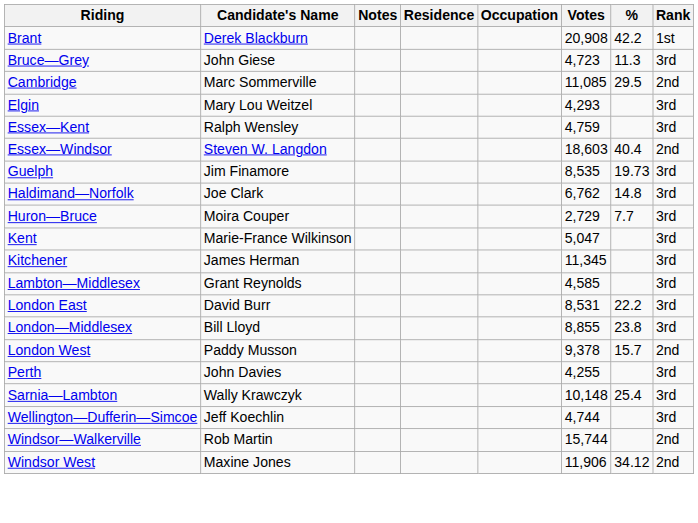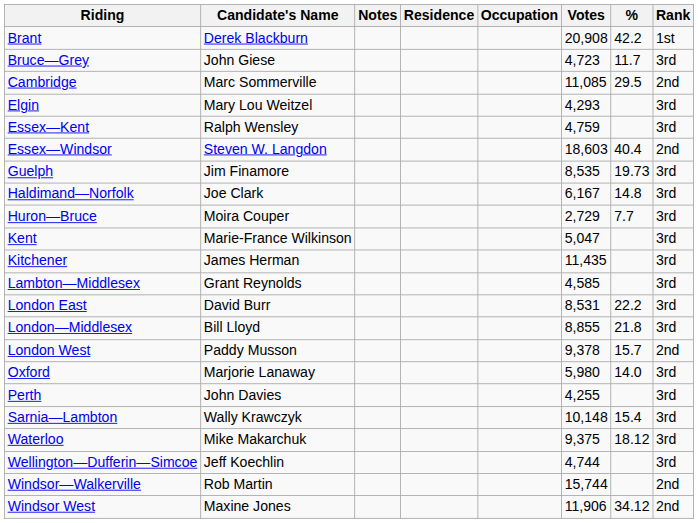Bruce—Grey | %: 11.3 -> 11.7
Haldimand—Norfolk | Votes: 6,762 -> 6,167
Kitchener | Votes: 11,345 -> 11,435
London—Middlesex | %: 23.8 -> 21.8
+ row: Oxford | Marjorie Lanaway | 5,980 | 14.0 | 3rd
Sarnia—Lambton | %: 25.4 -> 15.4
+ row: Waterloo | Mike Makarchuk | 9,375 | 18.12 | 3rd
